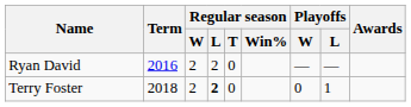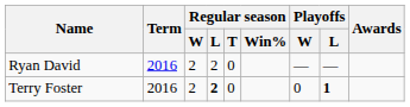Terry Foster | Term: 2018 -> 2016
Terry Foster | Playoffs / L: normal -> bold
